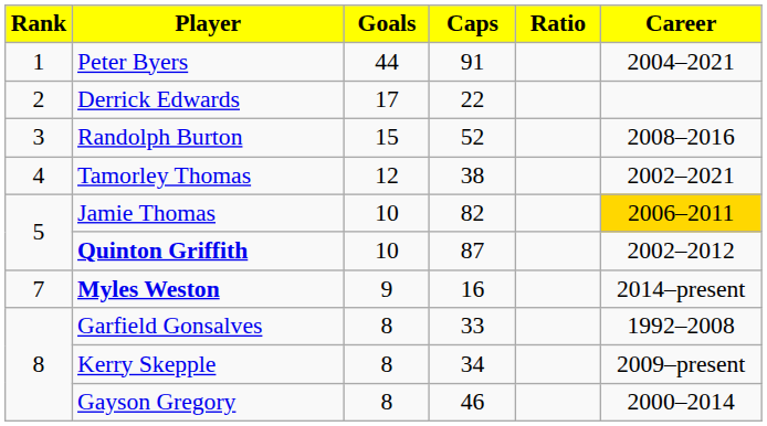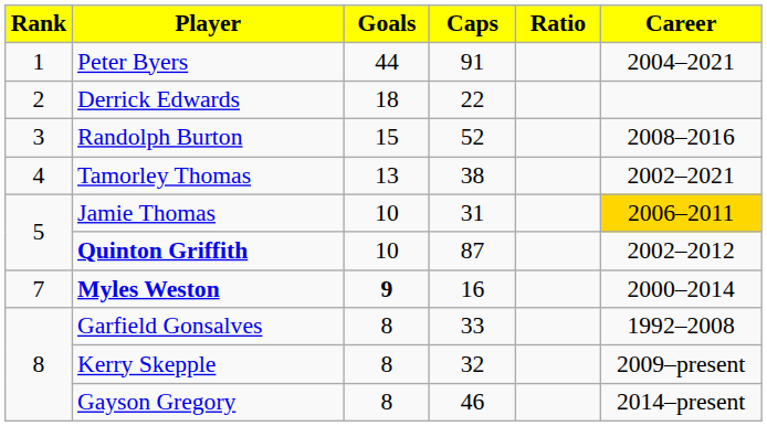Derrick Edwards | Goals: 17 -> 18
Tamorley Thomas | Goals: 12 -> 13
Jamie Thomas | Caps: 82 -> 31
Myles Weston | Goals: normal -> bold
Myles Weston | Career: 2014–present -> 2000–2014
Kerry Skepple | Caps: 34 -> 32
Gayson Gregory | Career: 2000–2014 -> 2014–present
